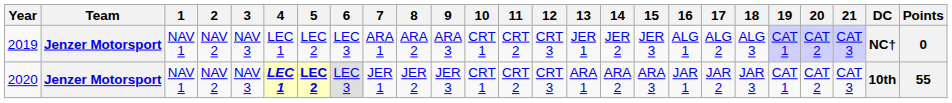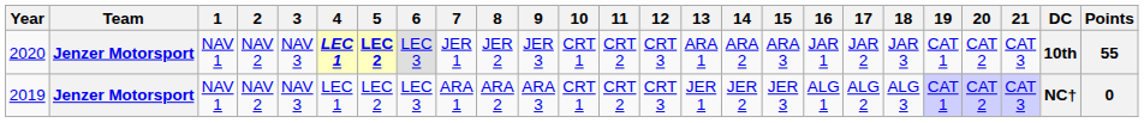rows swapped: 2019 <-> 2020
